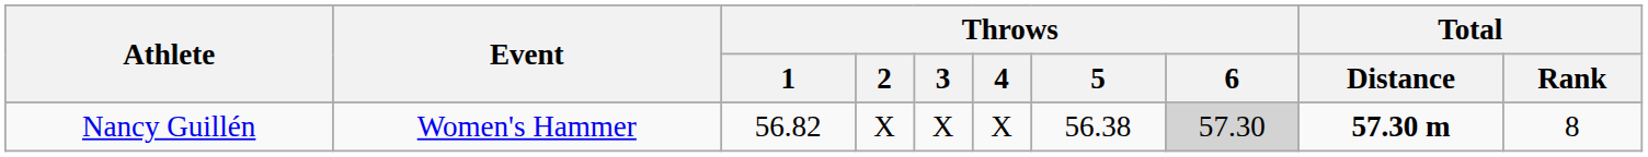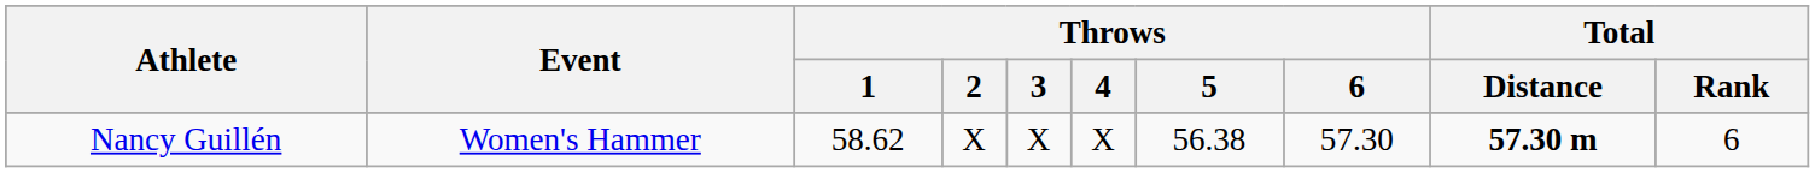Nancy Guillén | Throws / 1: 56.82 -> 58.62
Nancy Guillén | Throws / 6: lightgrey background -> no background
Nancy Guillén | Total / Rank: 8 -> 6
